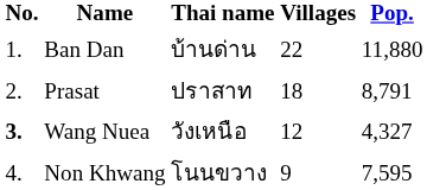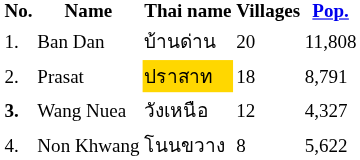Ban Dan | Villages: 22 -> 20
Ban Dan | Pop.: 11,880 -> 11,808
Prasat | Thai name: no background -> gold background
Non Khwang | Villages: 9 -> 8
Non Khwang | Pop.: 7,595 -> 5,622
